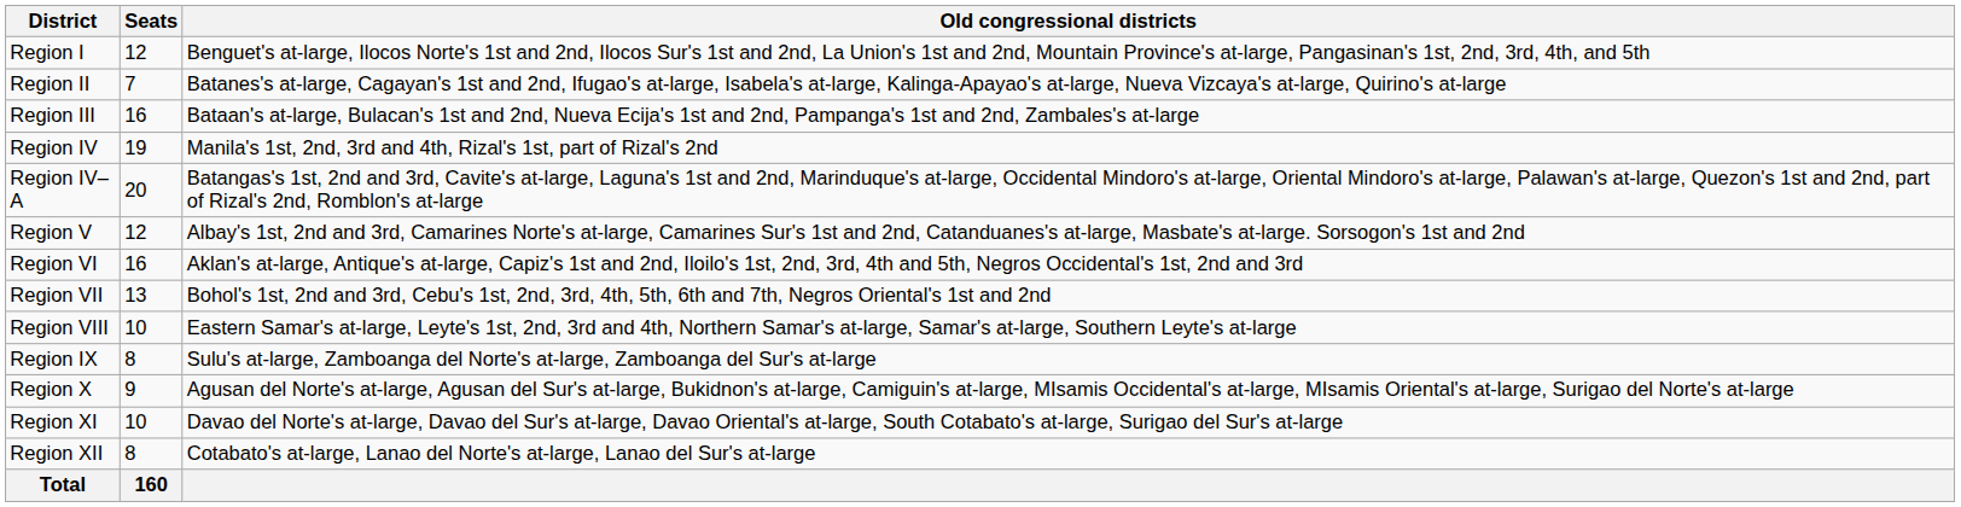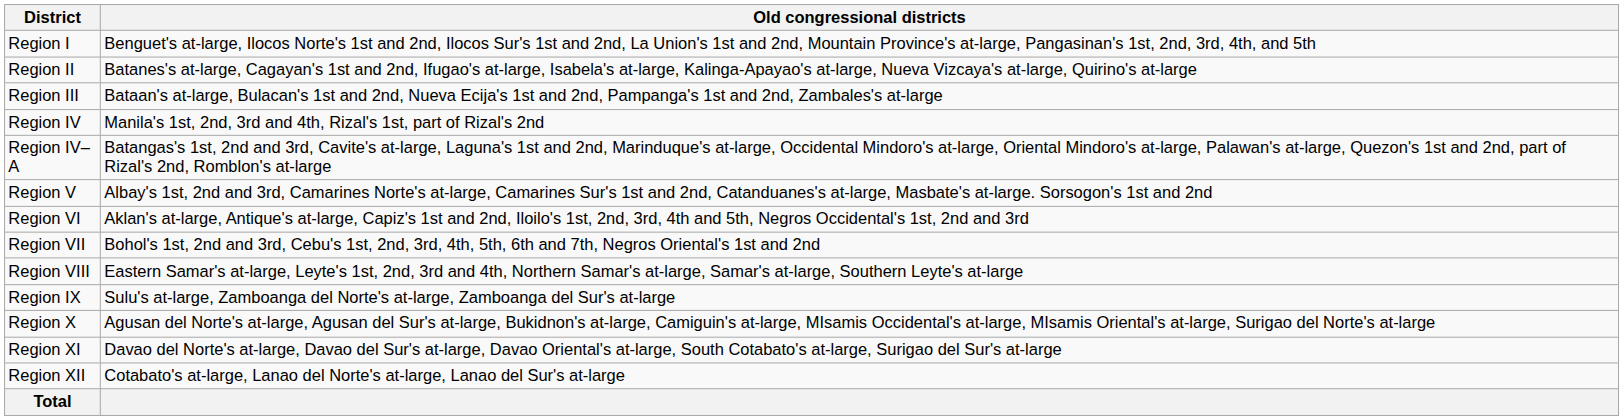- column: Seats | 12 | 7 | 16 | 19 | 20 | 12 | 16 | 13 | 10 | 8 | 9 | 10 | 8 | 160
